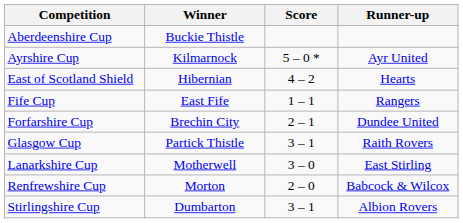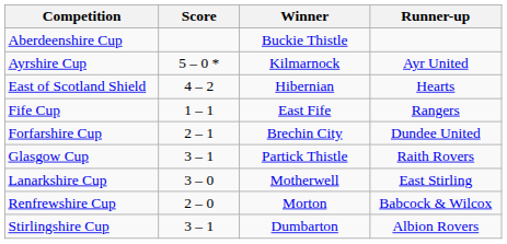columns swapped: Winner <-> Score
